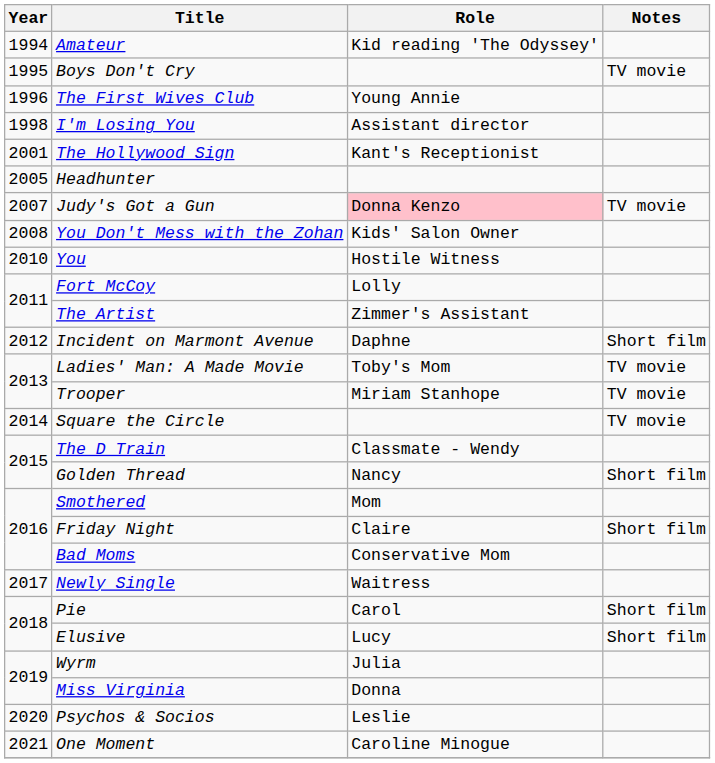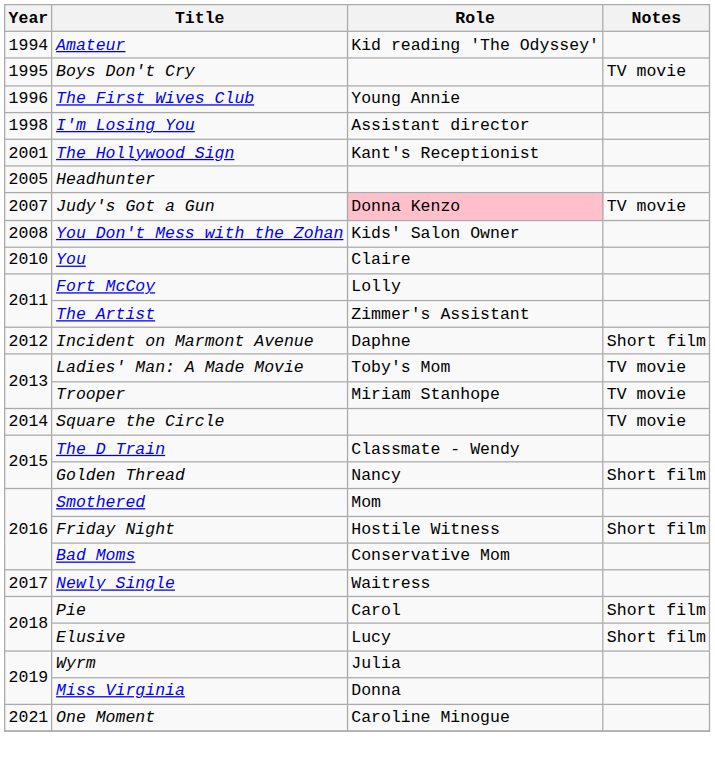You | Role: Hostile Witness -> Claire
Friday Night | Role: Claire -> Hostile Witness
- row: 2020 | Psychos & Socios | Leslie
